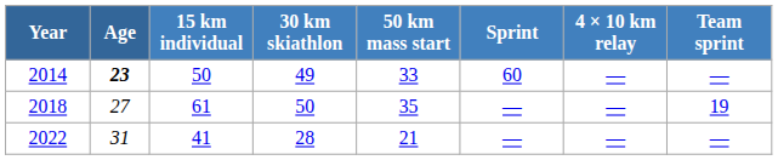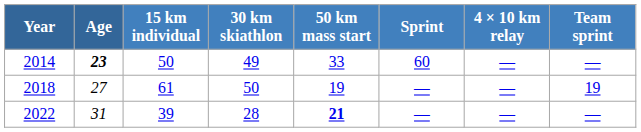2018 | 50 km mass start: 35 -> 19
2022 | 15 km individual: 41 -> 39
2022 | 50 km mass start: normal -> bold
